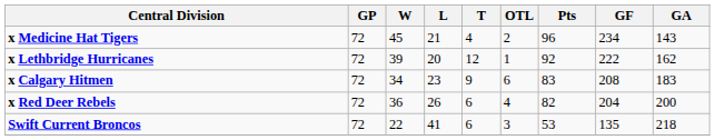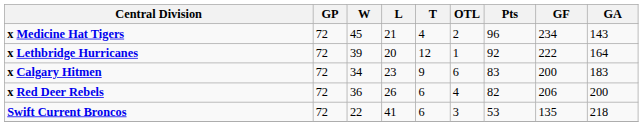x Lethbridge Hurricanes | GA: 162 -> 164
x Calgary Hitmen | GF: 208 -> 200
x Red Deer Rebels | GF: 204 -> 206
